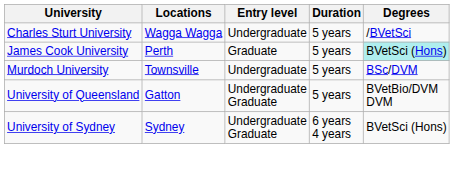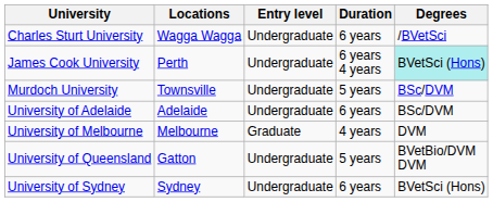Charles Sturt University | Duration: 5 years -> 6 years
James Cook University | Entry level: Graduate -> Undergraduate
James Cook University | Duration: 5 years -> 6 years 4 years
+ row: University of Adelaide | Adelaide | Undergraduate | 6 years | BSc/DVM
+ row: University of Melbourne | Melbourne | Graduate | 4 years | DVM
University of Queensland | Entry level: Undergraduate Graduate -> Undergraduate
University of Sydney | Entry level: Undergraduate Graduate -> Undergraduate
University of Sydney | Duration: 6 years 4 years -> 6 years
